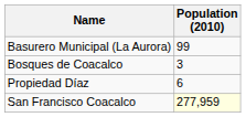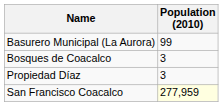Propiedad Díaz | Population (2010): 6 -> 3
